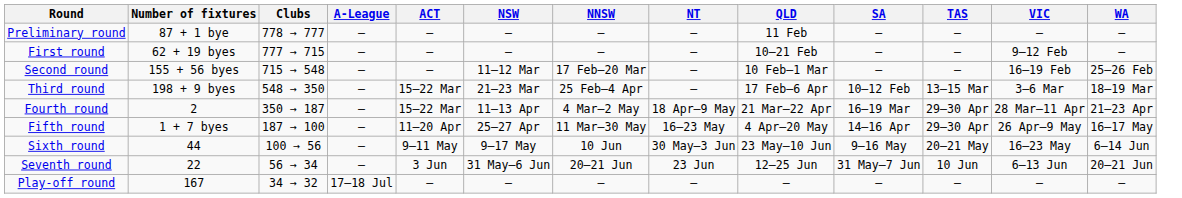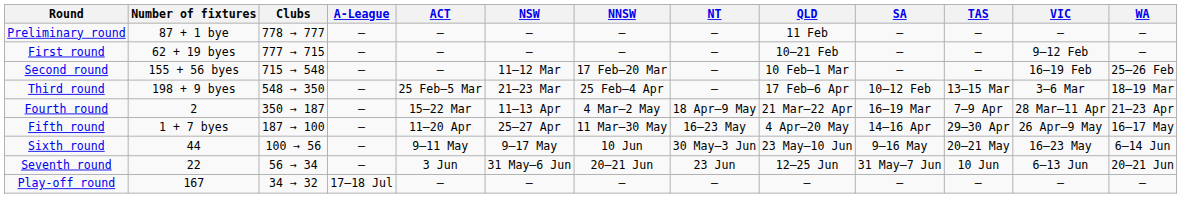Third round | ACT: 15–22 Mar -> 25 Feb–5 Mar
Fourth round | TAS: 29–30 Apr -> 7–9 Apr
